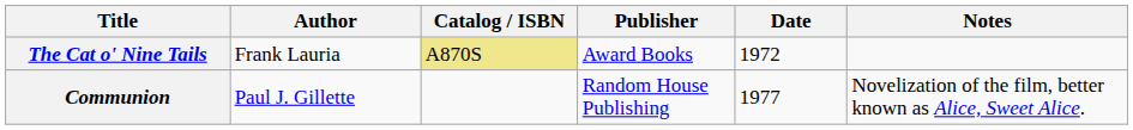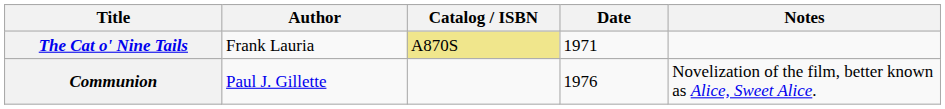- column: Publisher | Award Books | Random House Publishing
The Cat o' Nine Tails | Date: 1972 -> 1971
Communion | Date: 1977 -> 1976
